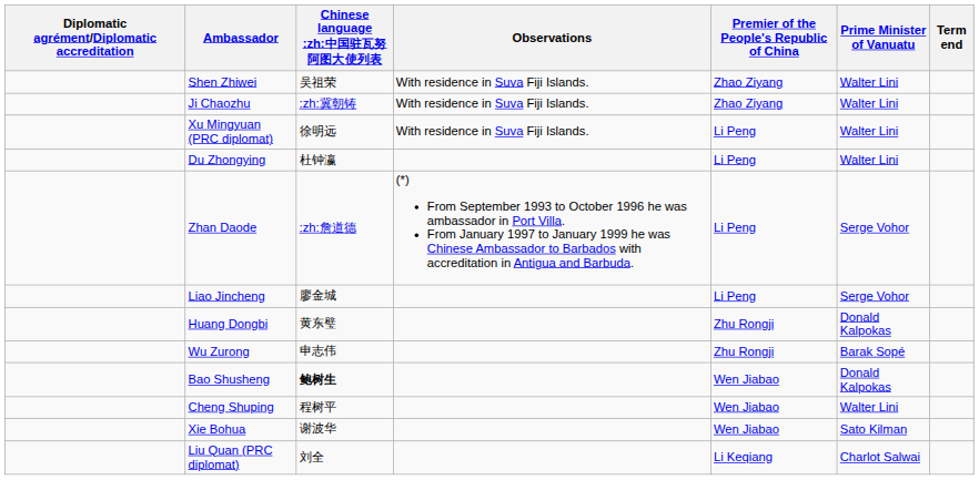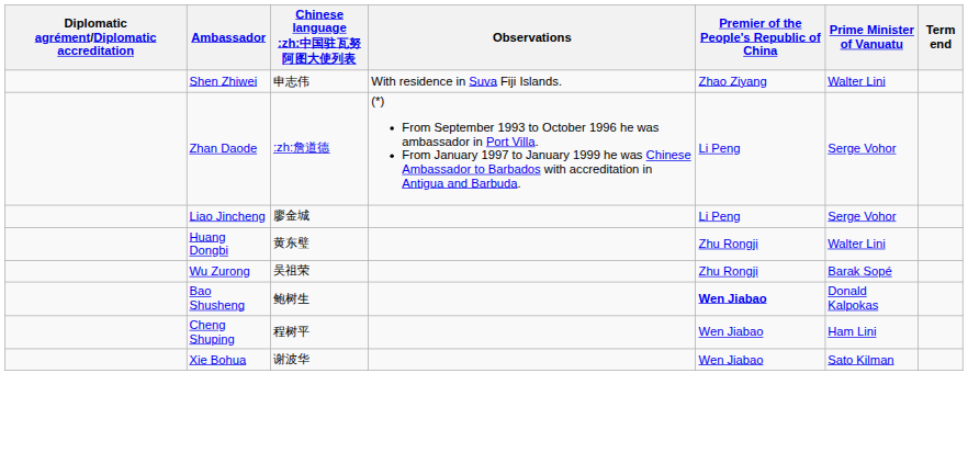Shen Zhiwei | Chinese language :zh:中国驻瓦努阿图大使列表: 吴祖荣 -> 申志伟
- row: Ji Chaozhu | :zh:冀朝铸 | With residence in Suva Fiji Islands. | Zhao Ziyang | Walter Lini
- row: Xu Mingyuan (PRC diplomat) | 徐明远 | With residence in Suva Fiji Islands. | Li Peng | Walter Lini
- row: Du Zhongying | 杜钟瀛 | Li Peng | Walter Lini
Huang Dongbi | Prime Minister of Vanuatu: Donald Kalpokas -> Walter Lini
Wu Zurong | Chinese language :zh:中国驻瓦努阿图大使列表: 申志伟 -> 吴祖荣
Bao Shusheng | Chinese language :zh:中国驻瓦努阿图大使列表: bold -> normal
Bao Shusheng | Premier of the People's Republic of China: normal -> bold
Cheng Shuping | Prime Minister of Vanuatu: Walter Lini -> Ham Lini
- row: Liu Quan (PRC diplomat) | 刘全 | Li Keqiang | Charlot Salwai
